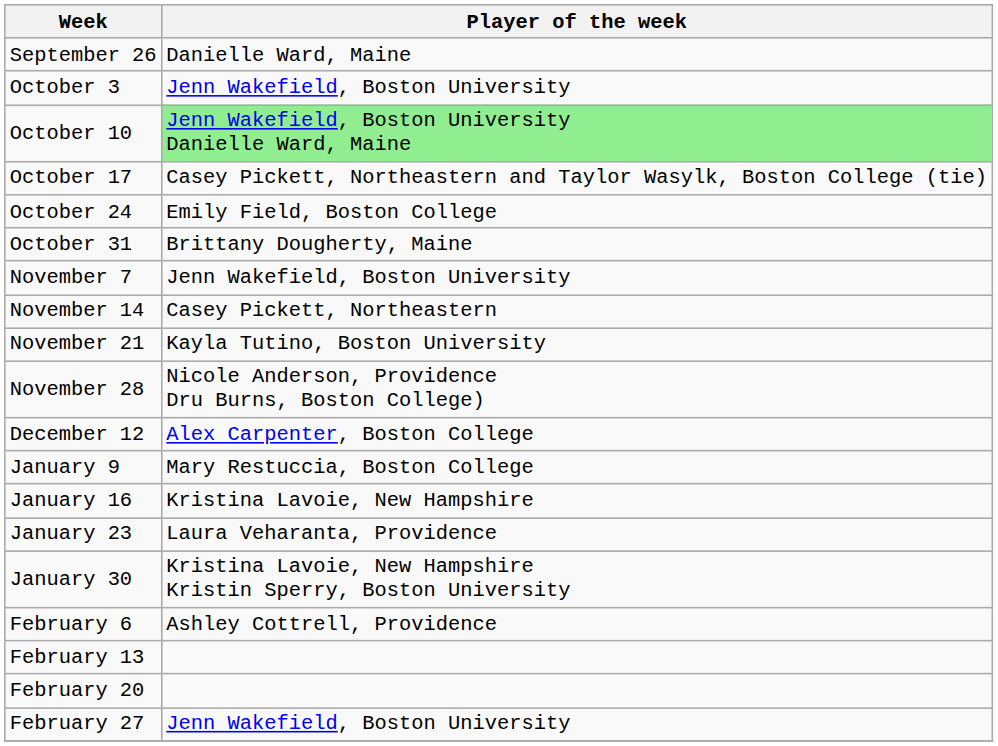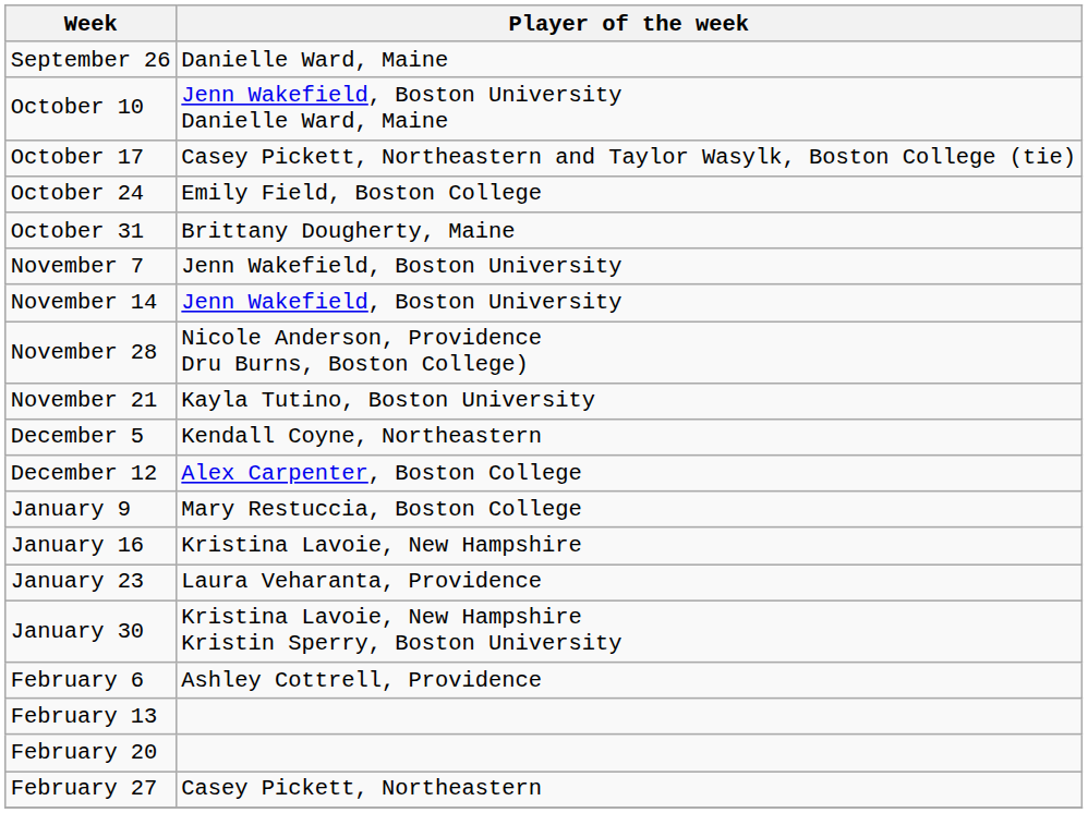- row: October 3 | Jenn Wakefield, Boston University
October 10 | Player of the week: lightgreen background -> no background
November 14 | Player of the week: Casey Pickett, Northeastern -> Jenn Wakefield, Boston University
rows swapped: November 21 <-> November 28
+ row: December 5 | Kendall Coyne, Northeastern
February 27 | Player of the week: Jenn Wakefield, Boston University -> Casey Pickett, Northeastern
